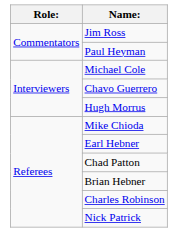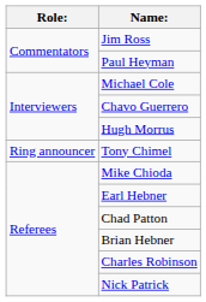+ row: Ring announcer | Tony Chimel
